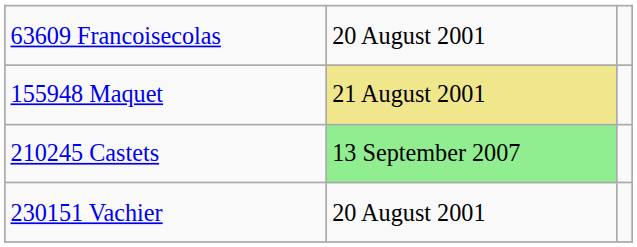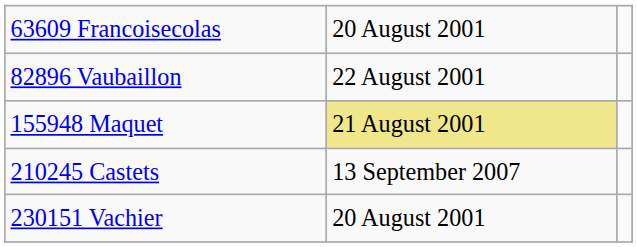+ row: 82896 Vaubaillon | 22 August 2001
210245 Castets | column 2: lightgreen background -> no background
